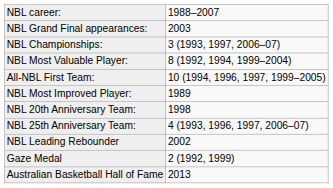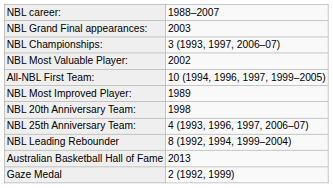NBL Most Valuable Player: | column 2: 8 (1992, 1994, 1999–2004) -> 2002
NBL Leading Rebounder | column 2: 2002 -> 8 (1992, 1994, 1999–2004)
rows swapped: Gaze Medal <-> Australian Basketball Hall of Fame
